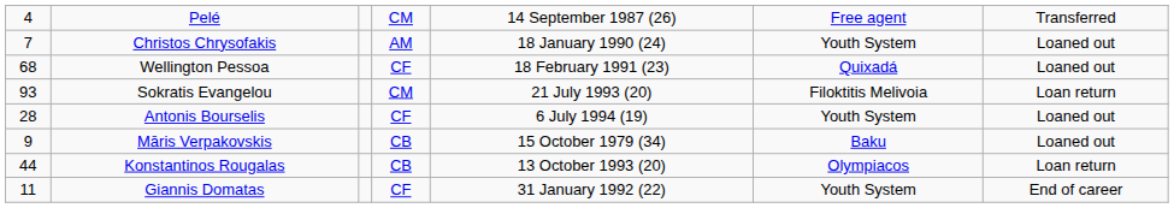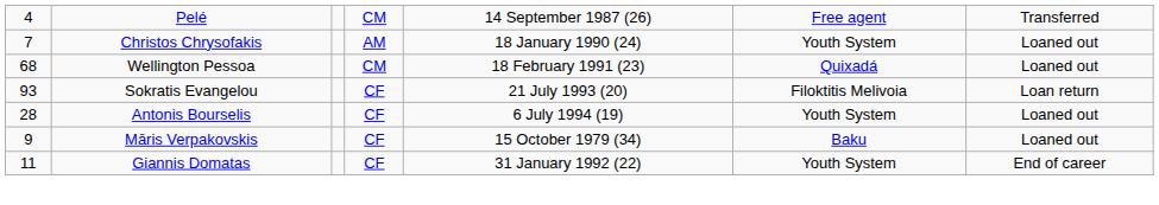Wellington Pessoa | column 4: CF -> CM
Sokratis Evangelou | column 4: CM -> CF
Māris Verpakovskis | column 4: CB -> CF
- row: 44 | Konstantinos Rougalas | CB | 13 October 1993 (20) | Olympiacos | Loan return
